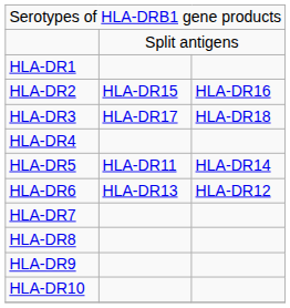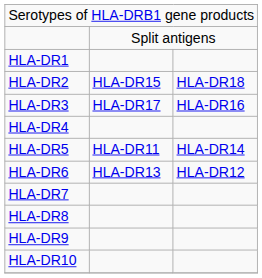HLA-DR2 | column 3: HLA-DR16 -> HLA-DR18
HLA-DR3 | column 3: HLA-DR18 -> HLA-DR16
